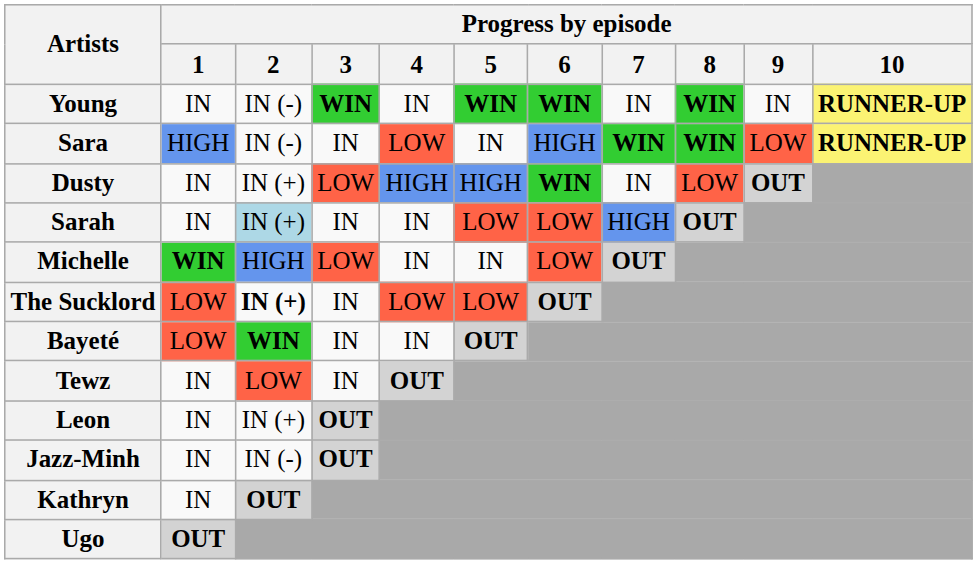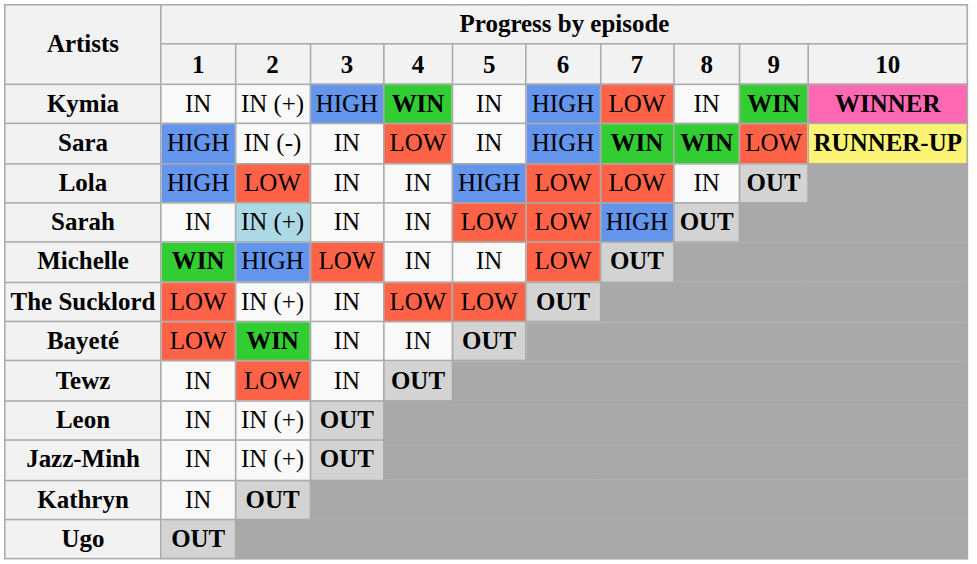+ row: Kymia | IN | IN (+) | HIGH | WIN | IN | HIGH | LOW | IN | WIN | WINNER
- row: Young | IN | IN (-) | WIN | IN | WIN | WIN | IN | WIN | IN | RUNNER-UP
+ row: Lola | HIGH | LOW | IN | IN | HIGH | LOW | LOW | IN | OUT
- row: Dusty | IN | IN (+) | LOW | HIGH | HIGH | WIN | IN | LOW | OUT
The Sucklord | Progress by episode / 2: bold -> normal
Jazz-Minh | Progress by episode / 2: IN (-) -> IN (+)
